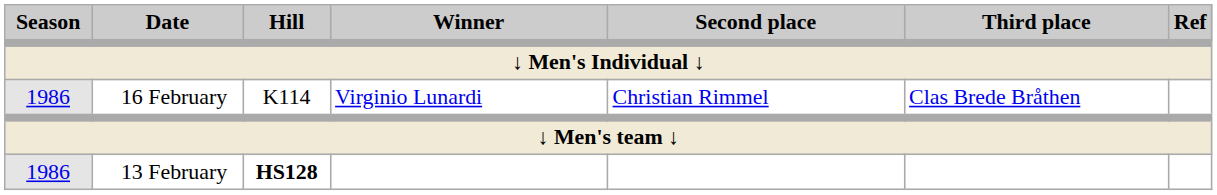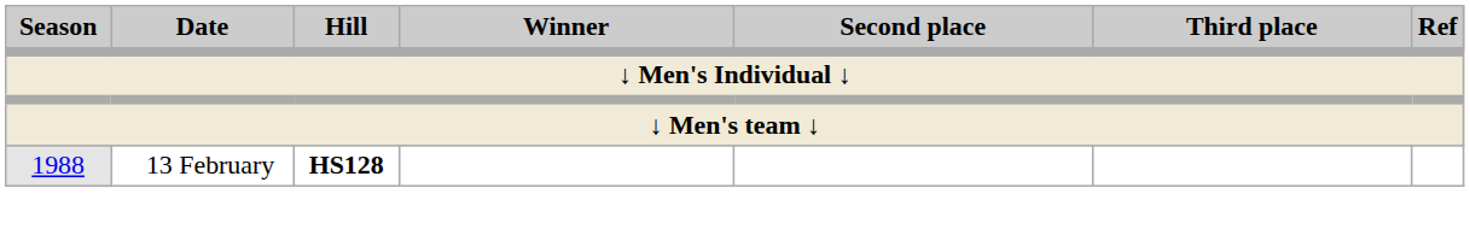- row: 1986 | 16 February | K114 | Virginio Lunardi | Christian Rimmel | Clas Brede Bråthen
13 February | Season: 1986 -> 1988
